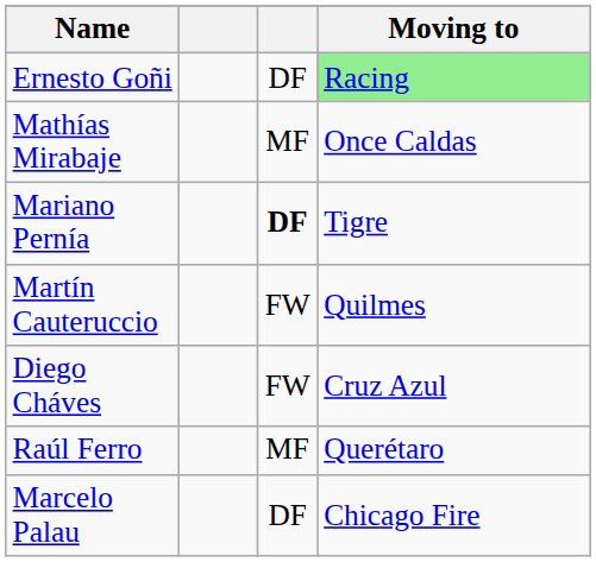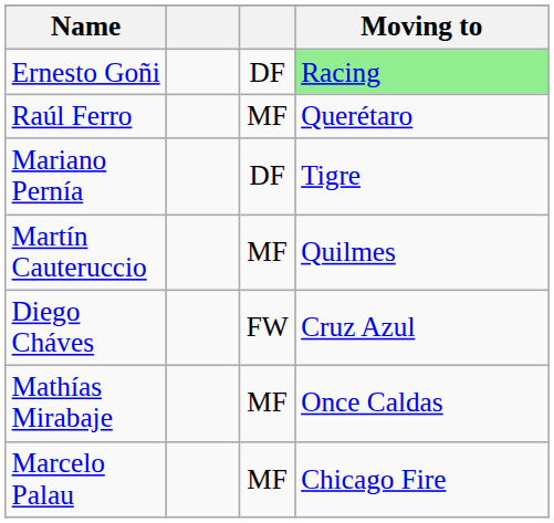rows swapped: Raúl Ferro <-> Mathías Mirabaje
Mariano Pernía | column 3: bold -> normal
Martín Cauteruccio | column 3: FW -> MF
Marcelo Palau | column 3: DF -> MF
